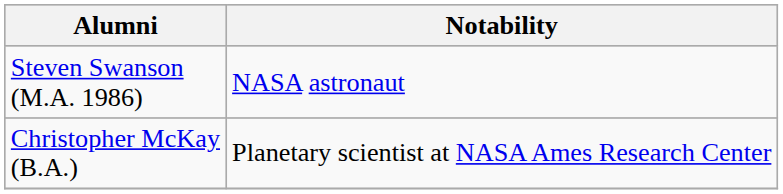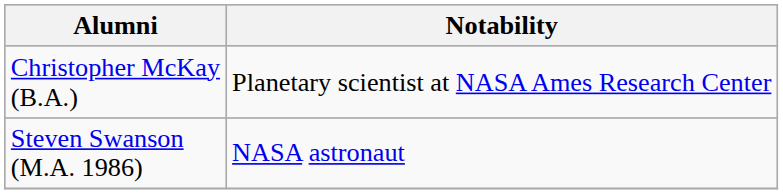rows swapped: Christopher McKay (B.A.) <-> Steven Swanson (M.A. 1986)
